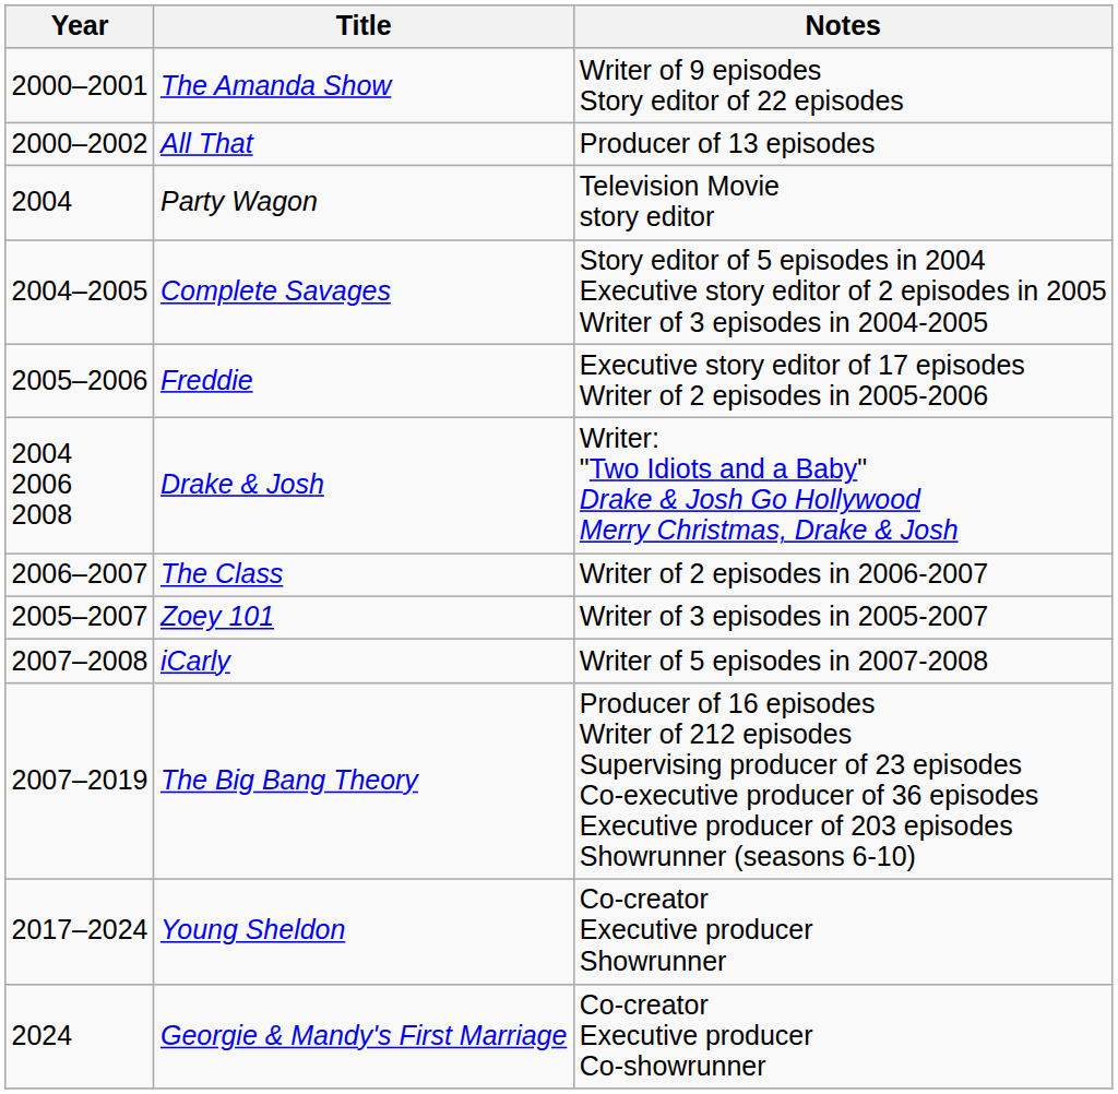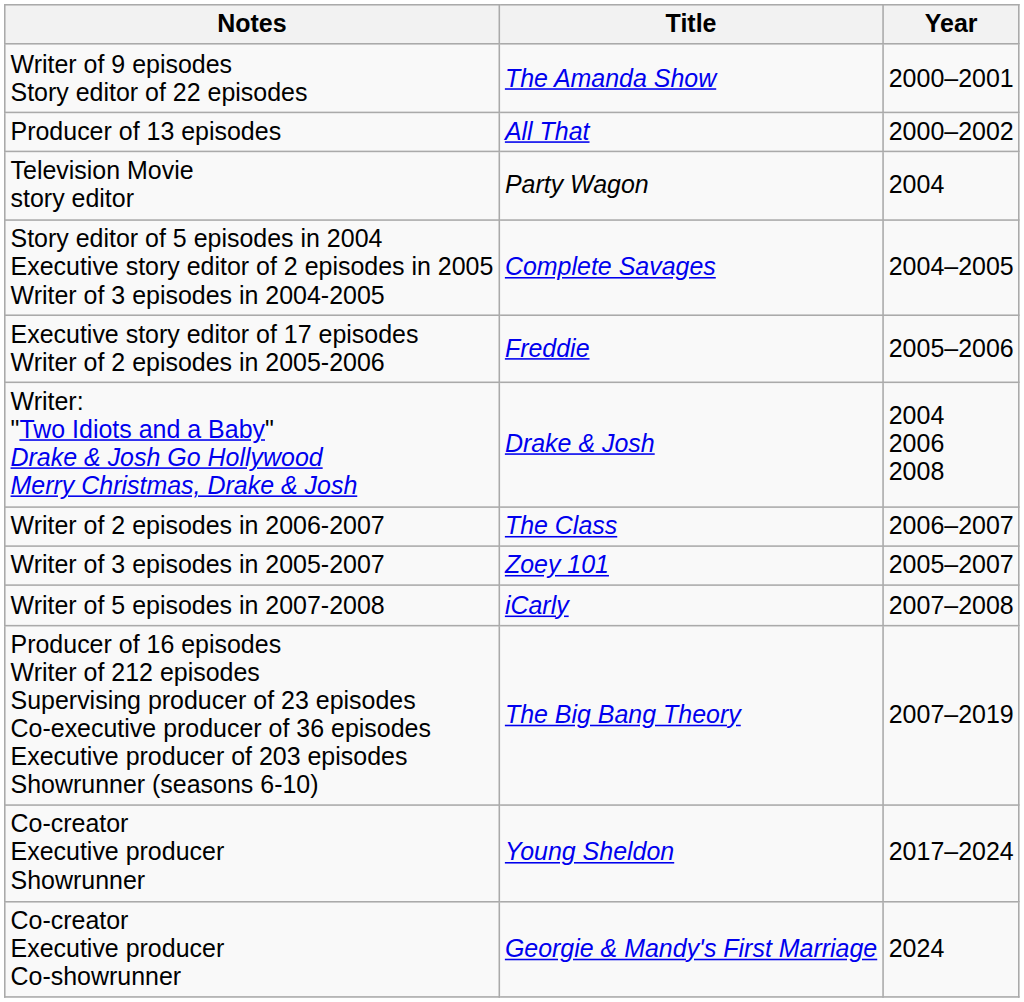columns swapped: Year <-> Notes
